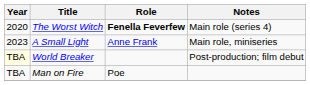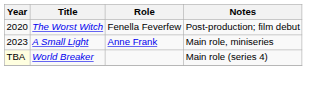The Worst Witch | Role: bold -> normal
The Worst Witch | Notes: Main role (series 4) -> Post-production; film debut
World Breaker | Notes: Post-production; film debut -> Main role (series 4)
- row: TBA | Man on Fire | Poe
